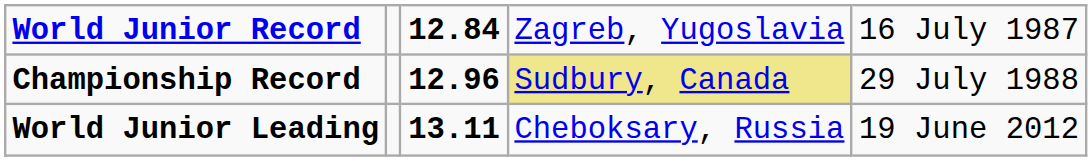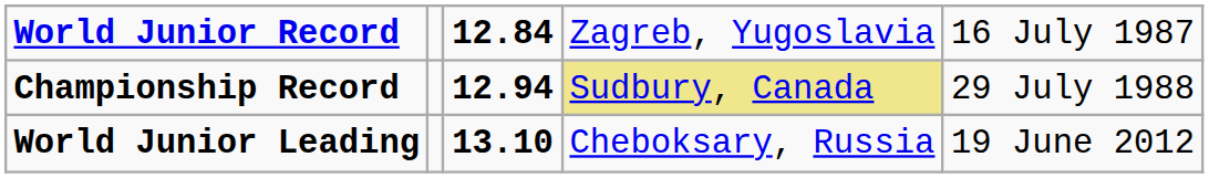Championship Record | column 3: 12.96 -> 12.94
World Junior Leading | column 3: 13.11 -> 13.10
